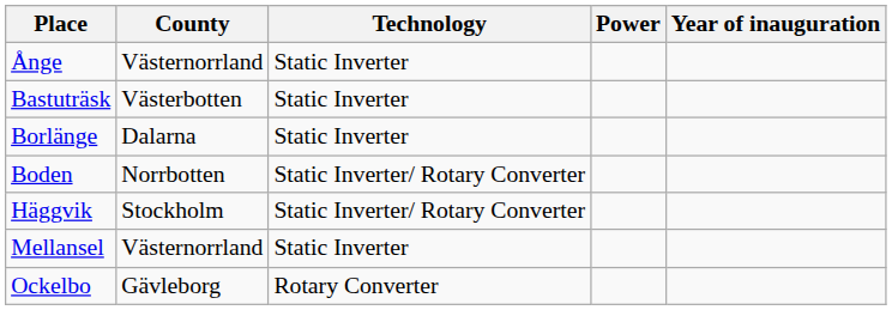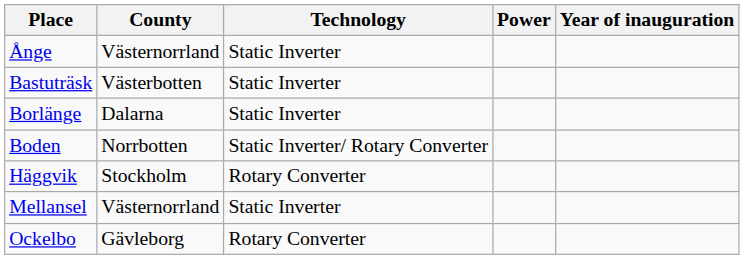Häggvik | Technology: Static Inverter/ Rotary Converter -> Rotary Converter
